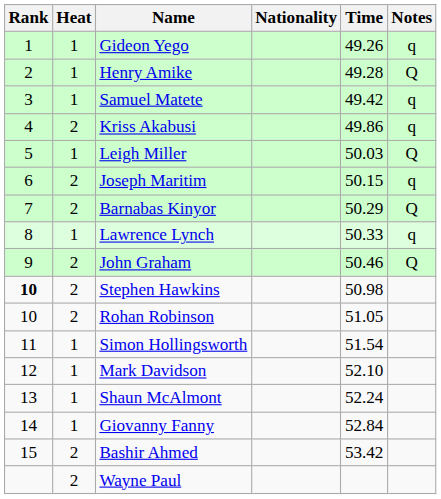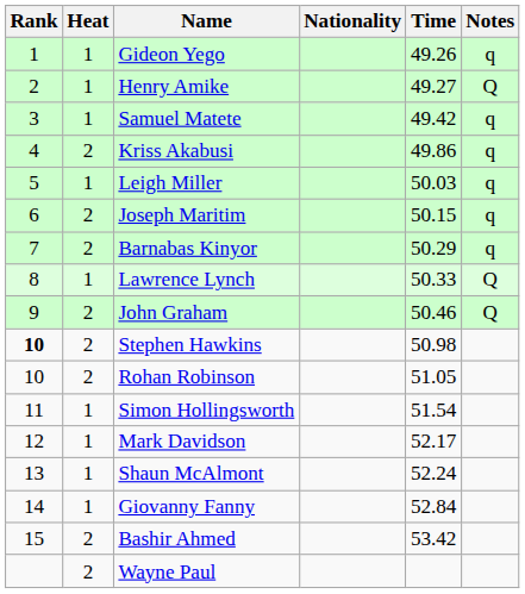Henry Amike | Time: 49.28 -> 49.27
Leigh Miller | Notes: Q -> q
Barnabas Kinyor | Notes: Q -> q
Lawrence Lynch | Notes: q -> Q
Mark Davidson | Time: 52.10 -> 52.17
